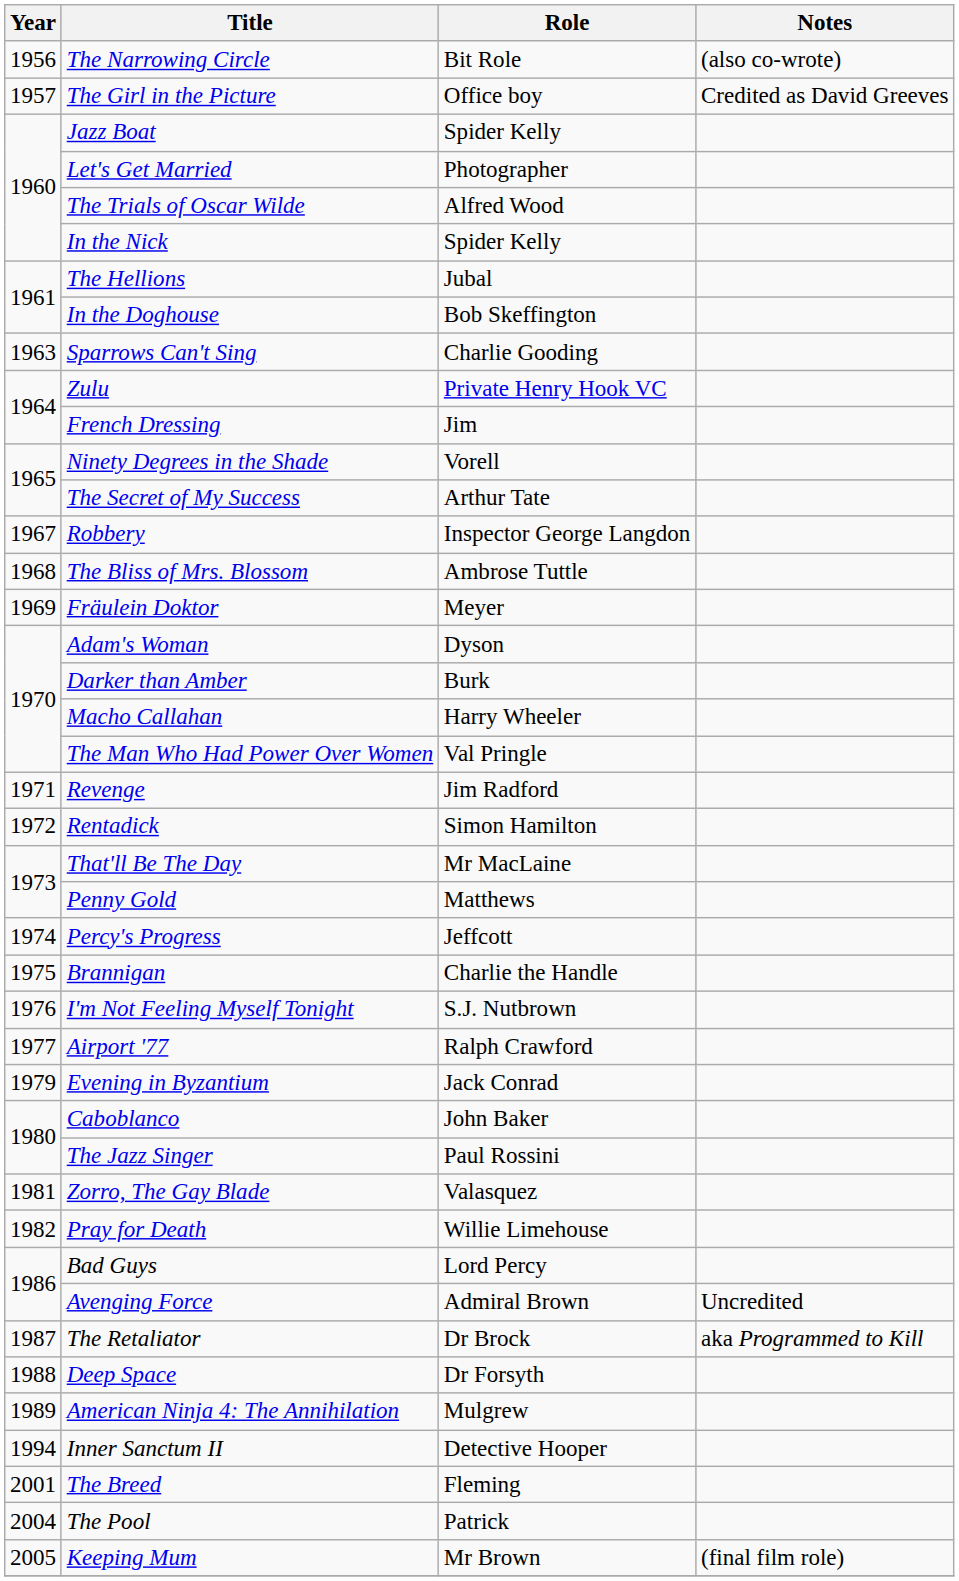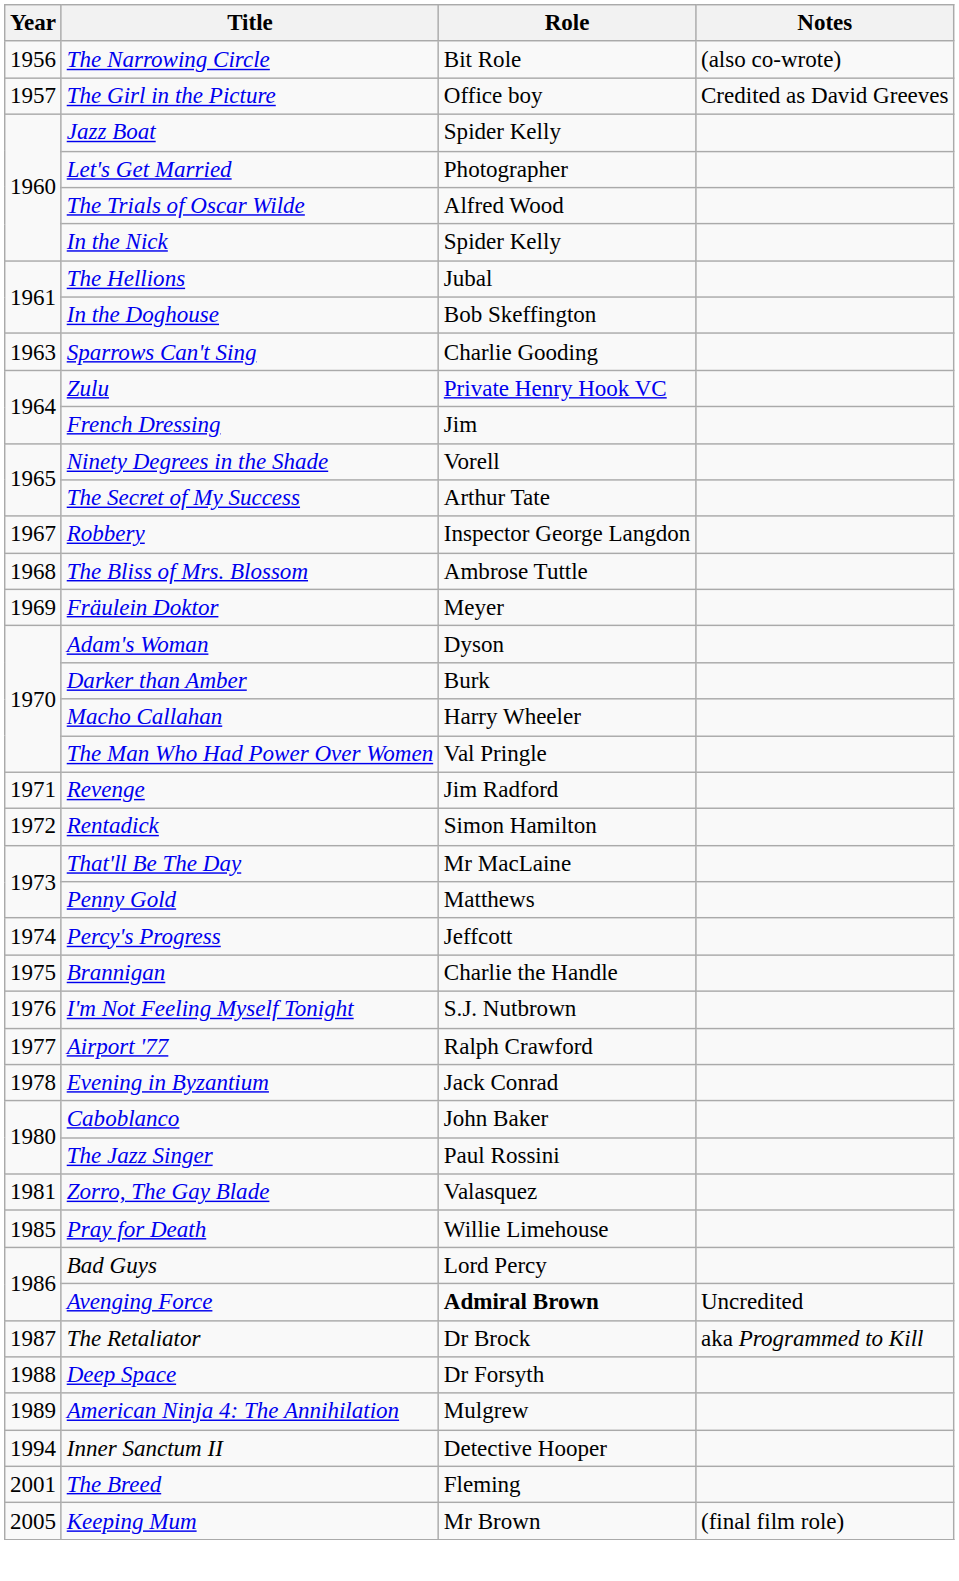Evening in Byzantium | Year: 1979 -> 1978
Pray for Death | Year: 1982 -> 1985
Avenging Force | Role: normal -> bold
- row: 2004 | The Pool | Patrick
